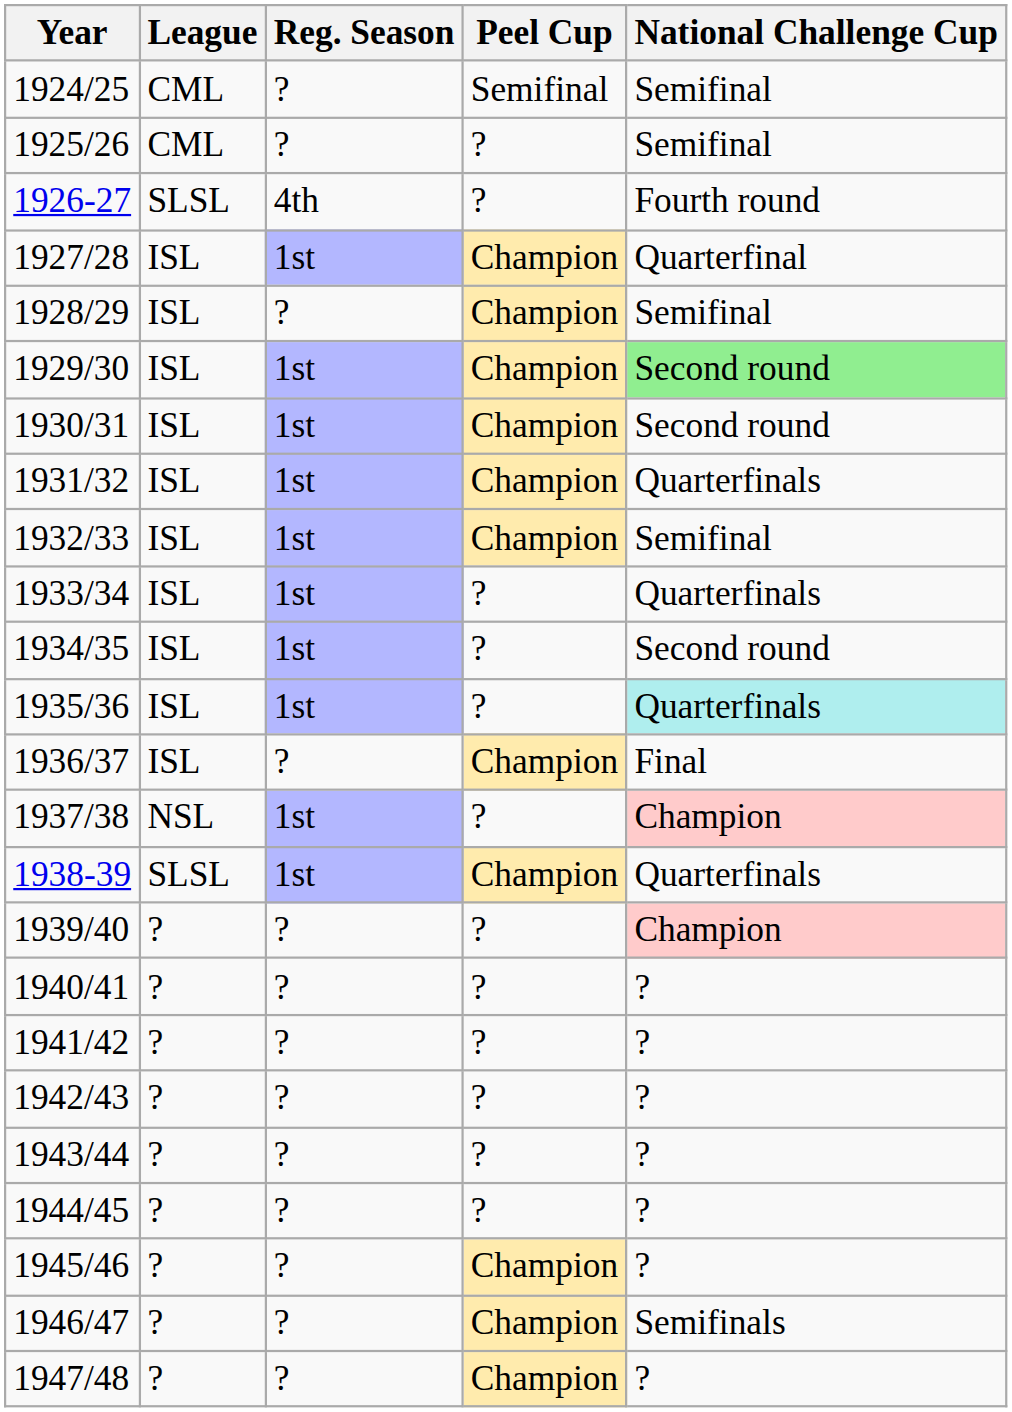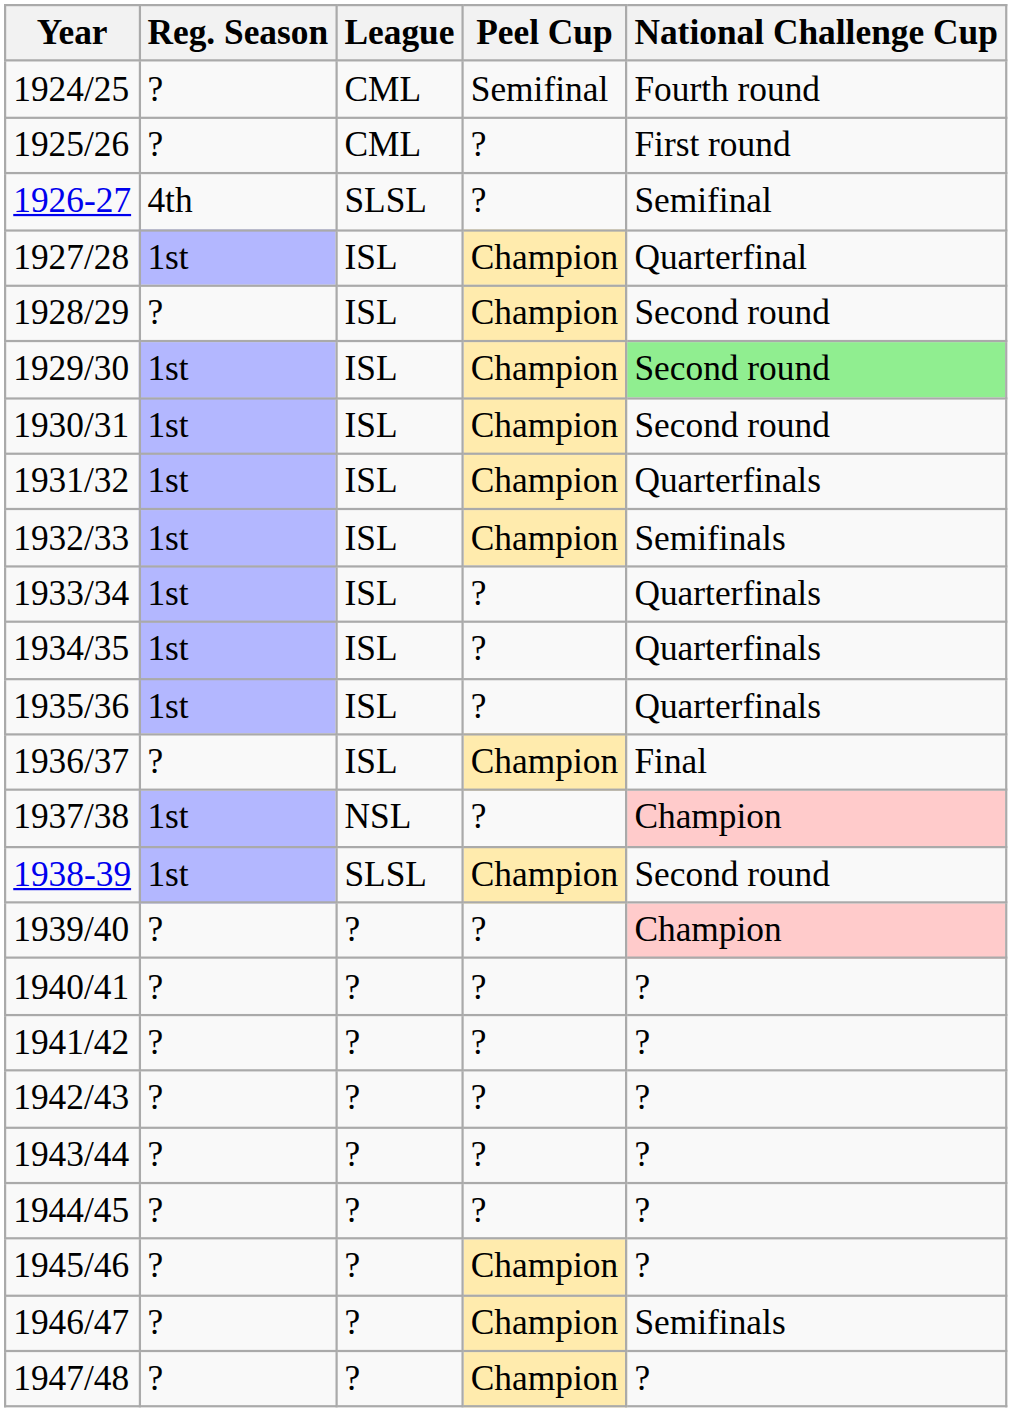columns swapped: League <-> Reg. Season
1924/25 | National Challenge Cup: Semifinal -> Fourth round
1925/26 | National Challenge Cup: Semifinal -> First round
1926-27 | National Challenge Cup: Fourth round -> Semifinal
1928/29 | National Challenge Cup: Semifinal -> Second round
1932/33 | National Challenge Cup: Semifinal -> Semifinals
1934/35 | National Challenge Cup: Second round -> Quarterfinals
1935/36 | National Challenge Cup: paleturquoise background -> no background
1938-39 | National Challenge Cup: Quarterfinals -> Second round
